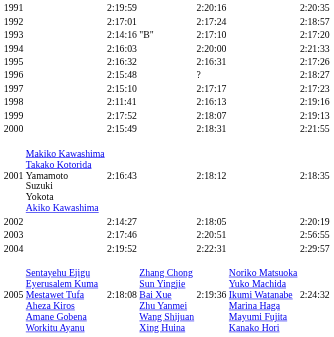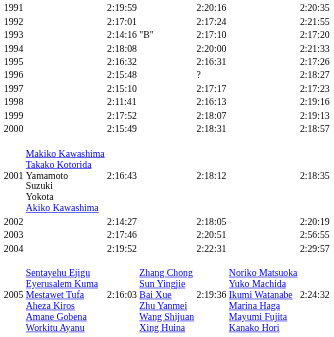1992 | column 7: 2:18:57 -> 2:21:55
1994 | column 3: 2:16:03 -> 2:18:08
2000 | column 7: 2:21:55 -> 2:18:57
2005 | column 3: 2:18:08 -> 2:16:03
